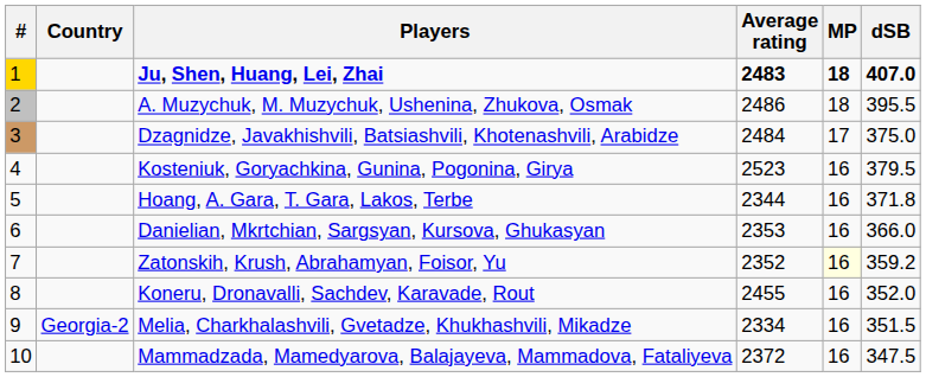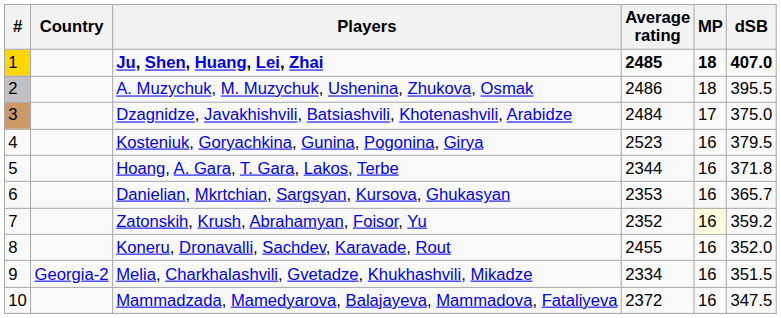Ju, Shen, Huang, Lei, Zhai | Average rating: 2483 -> 2485
Danielian, Mkrtchian, Sargsyan, Kursova, Ghukasyan | dSB: 366.0 -> 365.7
